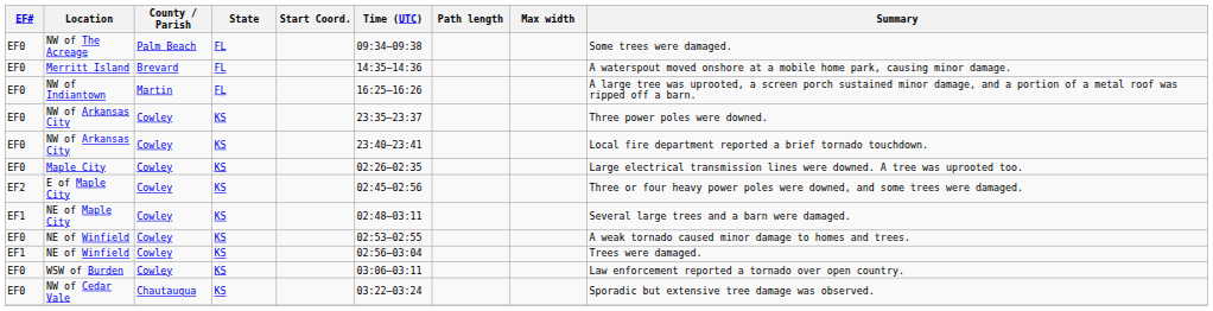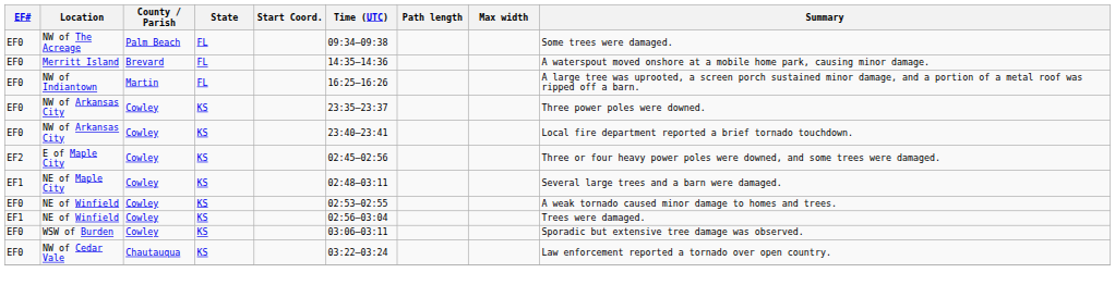- row: EF0 | Maple City | Cowley | KS | 02:26–02:35 | Large electrical transmission lines were downed. A tree was uprooted too.
WSW of Burden | Summary: Law enforcement reported a tornado over open country. -> Sporadic but extensive tree damage was observed.
NW of Cedar Vale | Summary: Sporadic but extensive tree damage was observed. -> Law enforcement reported a tornado over open country.
